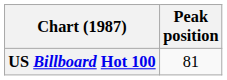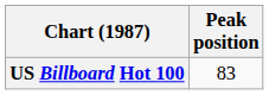US Billboard Hot 100 | Peak position: 81 -> 83
